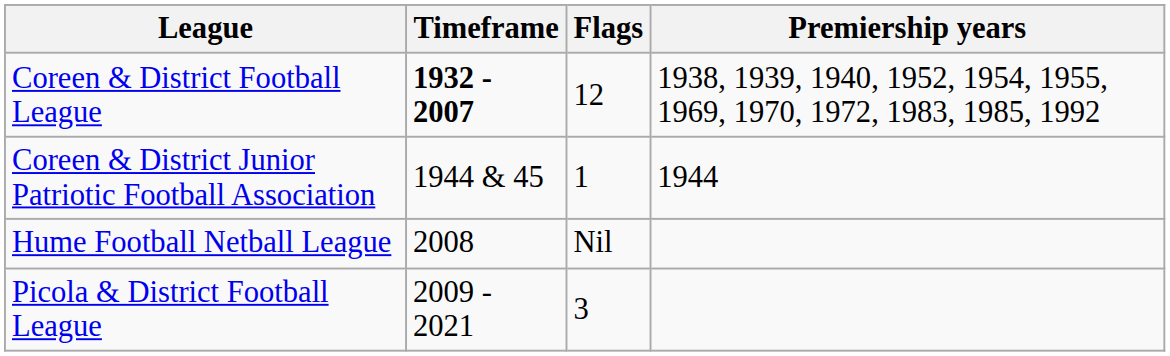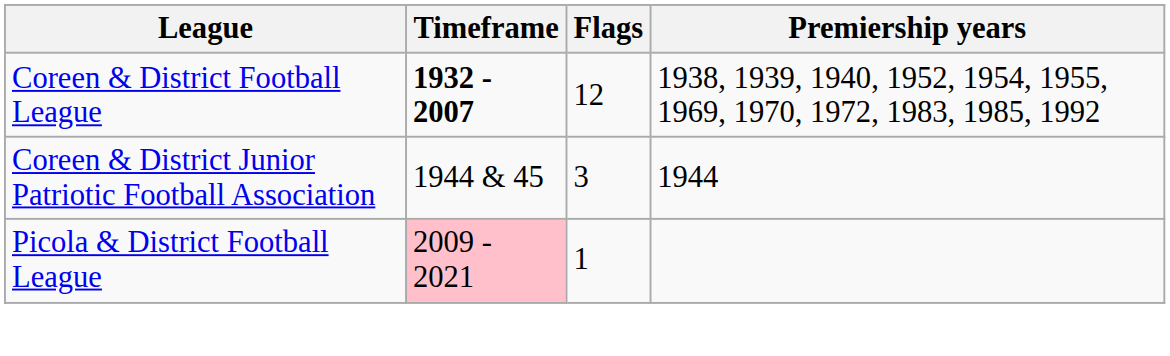Coreen & District Junior Patriotic Football Association | Flags: 1 -> 3
- row: Hume Football Netball League | 2008 | Nil
Picola & District Football League | Timeframe: no background -> pink background
Picola & District Football League | Flags: 3 -> 1
